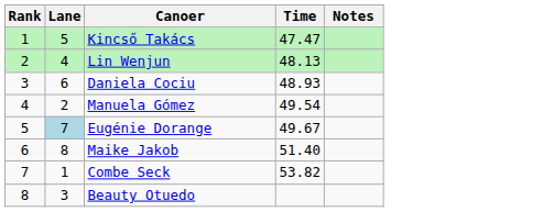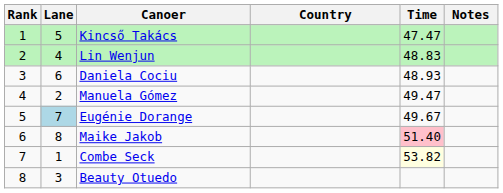+ column: Country
Lin Wenjun | Time: 48.13 -> 48.83
Manuela Gómez | Time: 49.54 -> 49.47
Maike Jakob | Time: no background -> pink background
Combe Seck | Time: no background -> lightyellow background
